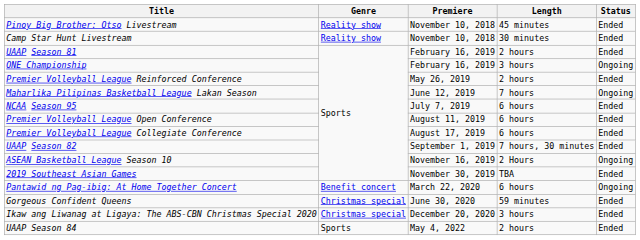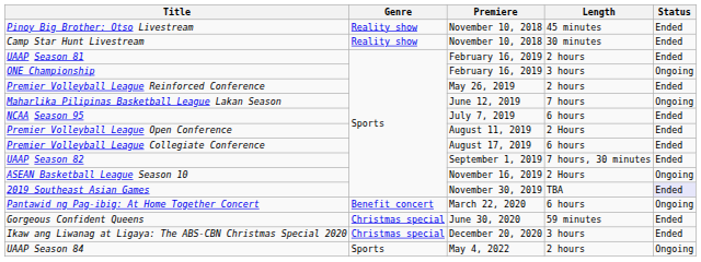Premier Volleyball League Open Conference | Length: 6 hours -> 2 Hours
2019 Southeast Asian Games | Status: no background -> lavender background
UAAP Season 84 | Status: Ended -> Ongoing
